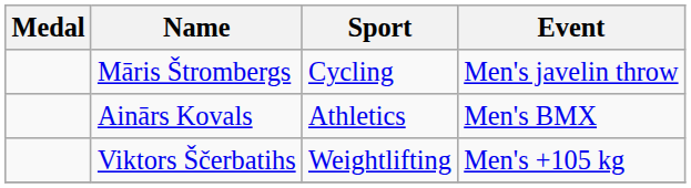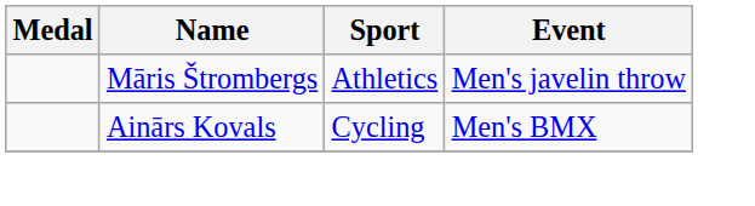Māris Štrombergs | Sport: Cycling -> Athletics
Ainārs Kovals | Sport: Athletics -> Cycling
- row: Viktors Ščerbatihs | Weightlifting | Men's +105 kg
